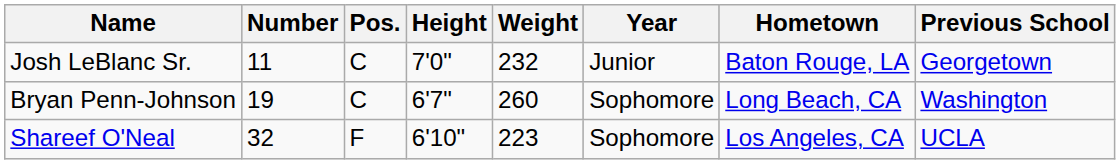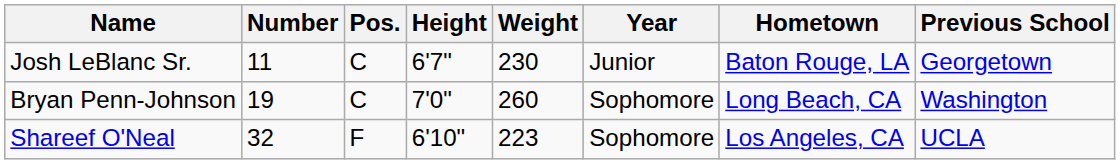Josh LeBlanc Sr. | Height: 7'0" -> 6'7"
Josh LeBlanc Sr. | Weight: 232 -> 230
Bryan Penn-Johnson | Height: 6'7" -> 7'0"
